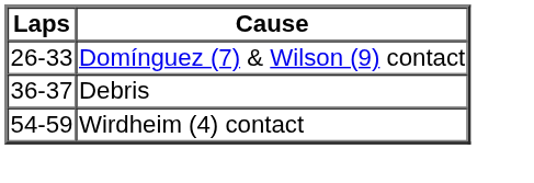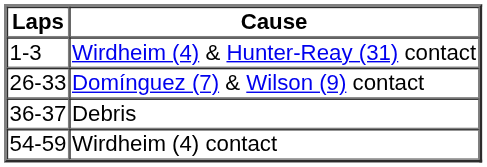+ row: 1-3 | Wirdheim (4) & Hunter-Reay (31) contact
